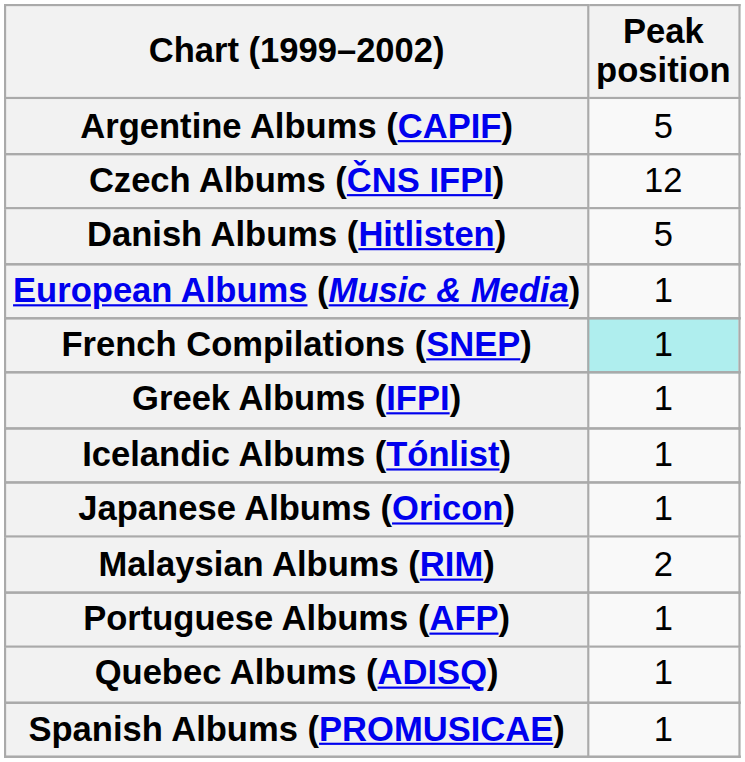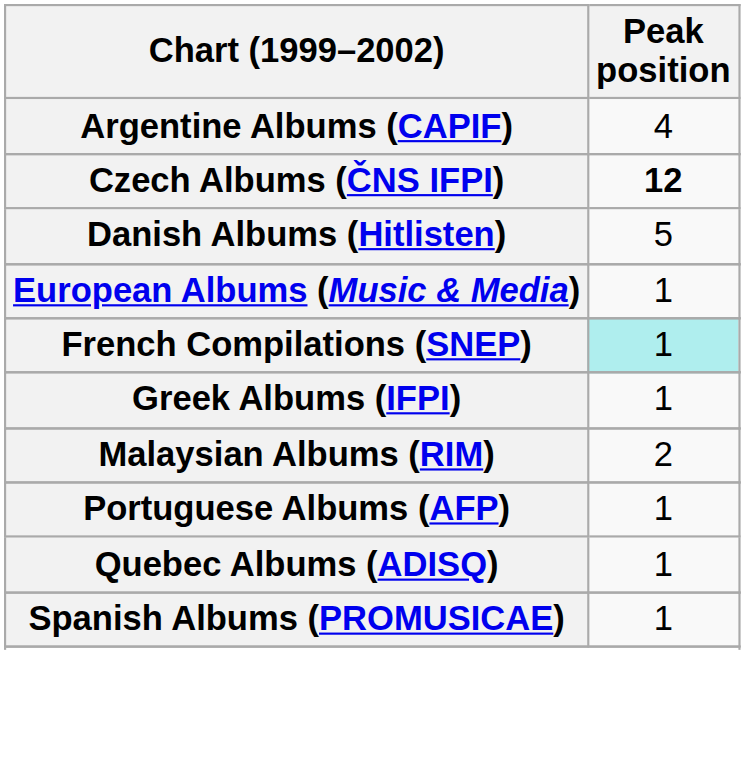Argentine Albums (CAPIF) | Peak position: 5 -> 4
Czech Albums (ČNS IFPI) | Peak position: normal -> bold
- row: Icelandic Albums (Tónlist) | 1
- row: Japanese Albums (Oricon) | 1
